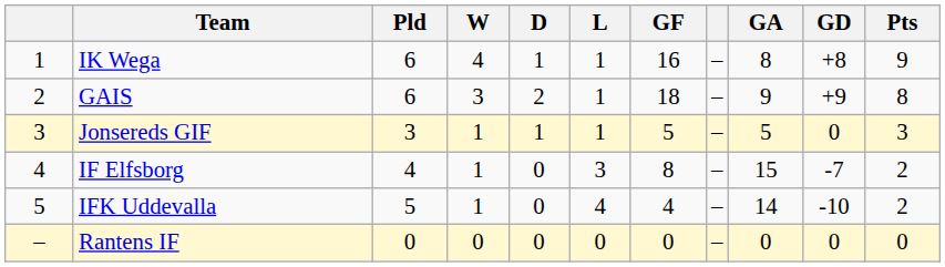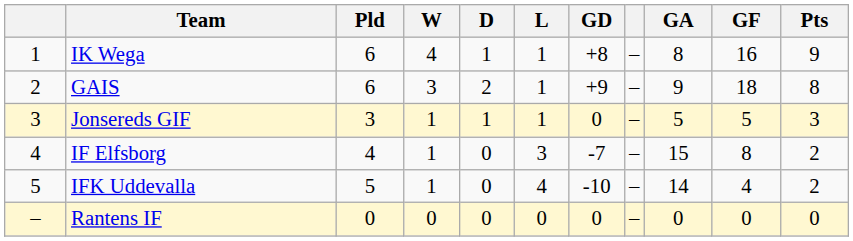columns swapped: GF <-> GD
